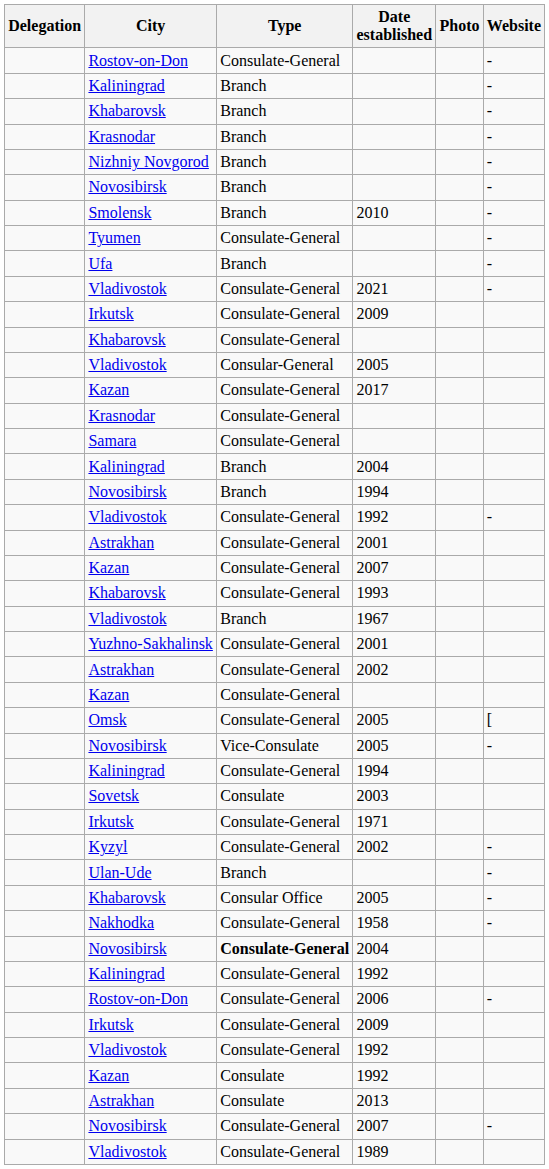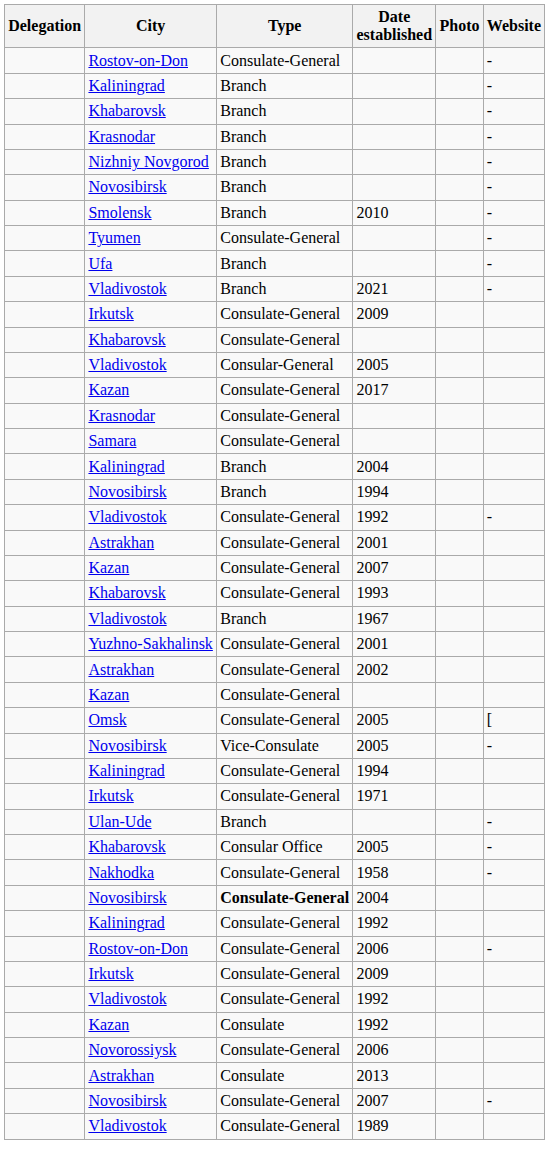Vladivostok / 2021 | Type: Consulate-General -> Branch
- row: Sovetsk | Consulate | 2003
- row: Kyzyl | Consulate-General | 2002 | -
+ row: Novorossiysk | Consulate-General | 2006
